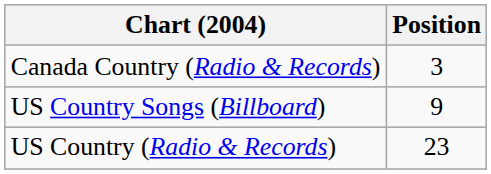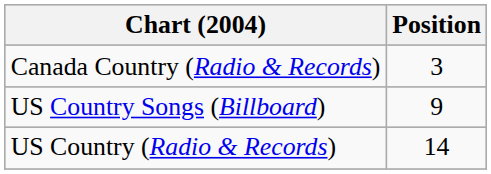US Country (Radio & Records) | Position: 23 -> 14
